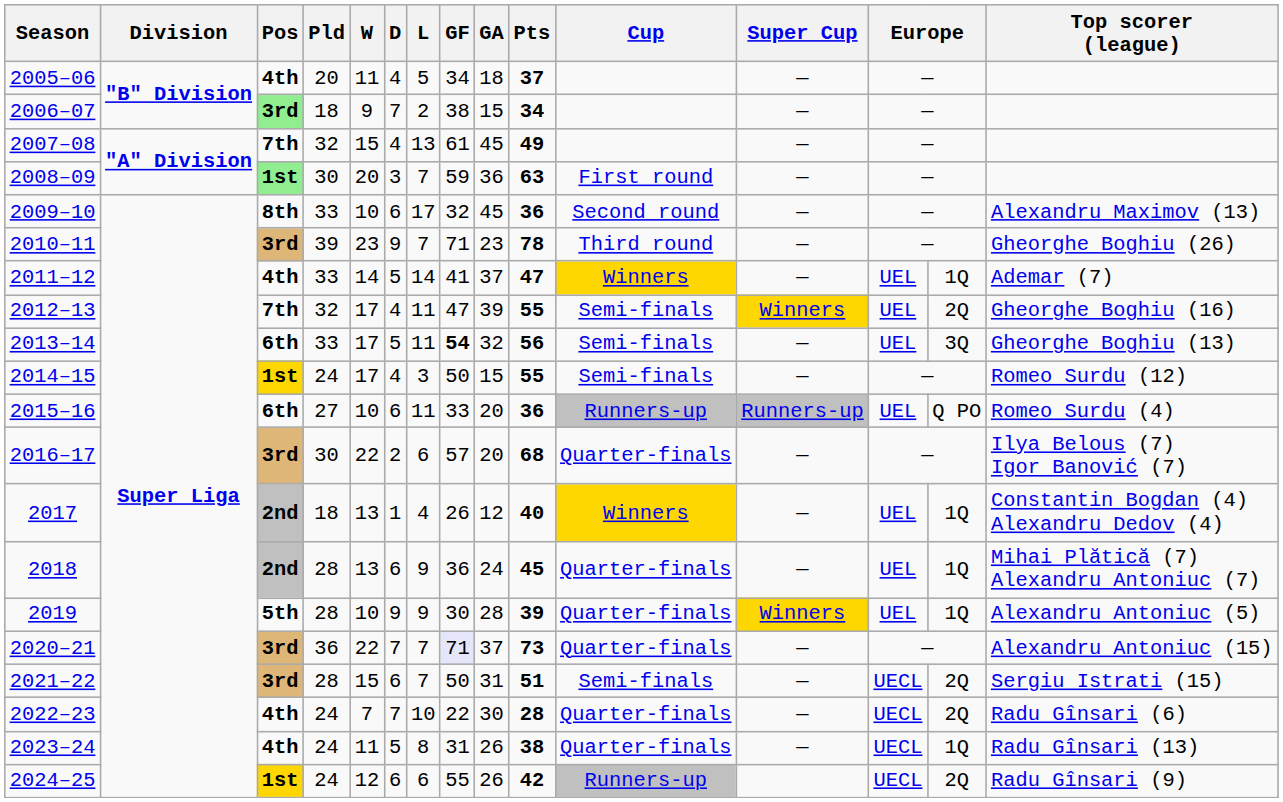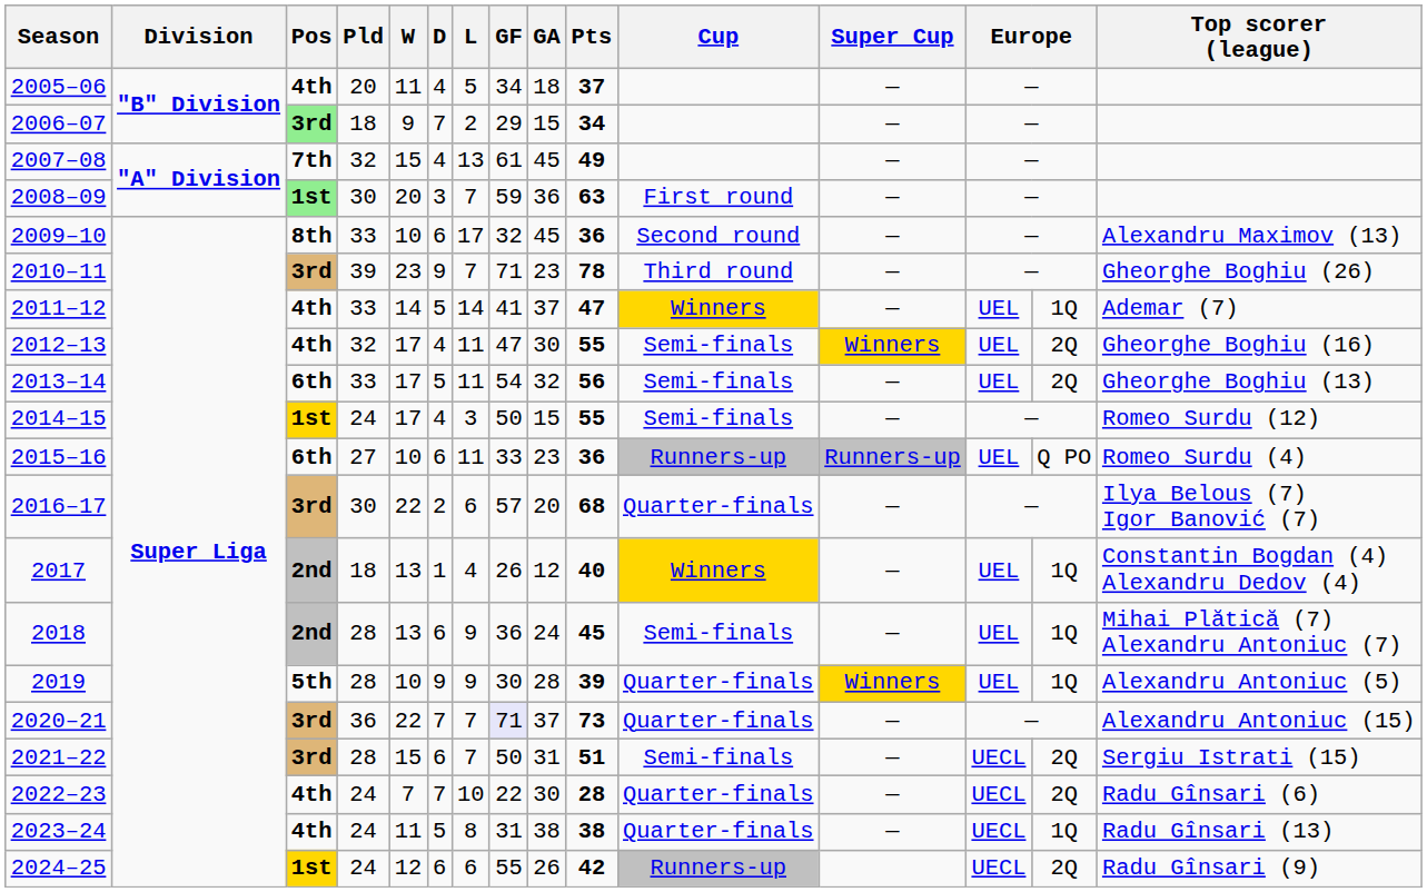2006–07 | GF: 38 -> 29
2012–13 | Pos: 7th -> 4th
2012–13 | GA: 39 -> 30
2013–14 | GF: bold -> normal
2013–14 | column 14: 3Q -> 2Q
2015–16 | GA: 20 -> 23
2018 | Cup: Quarter-finals -> Semi-finals
2023–24 | GA: 26 -> 38
